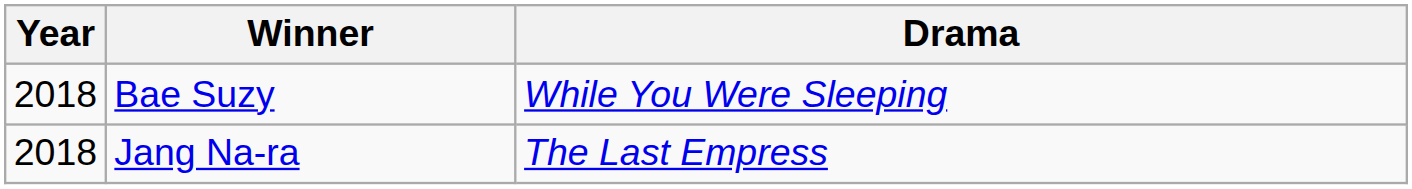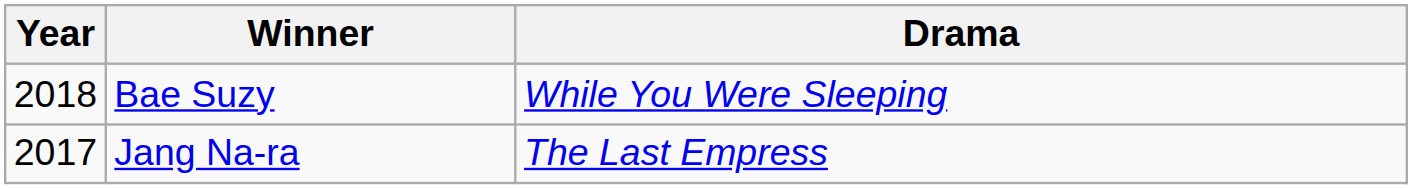Jang Na-ra | Year: 2018 -> 2017
